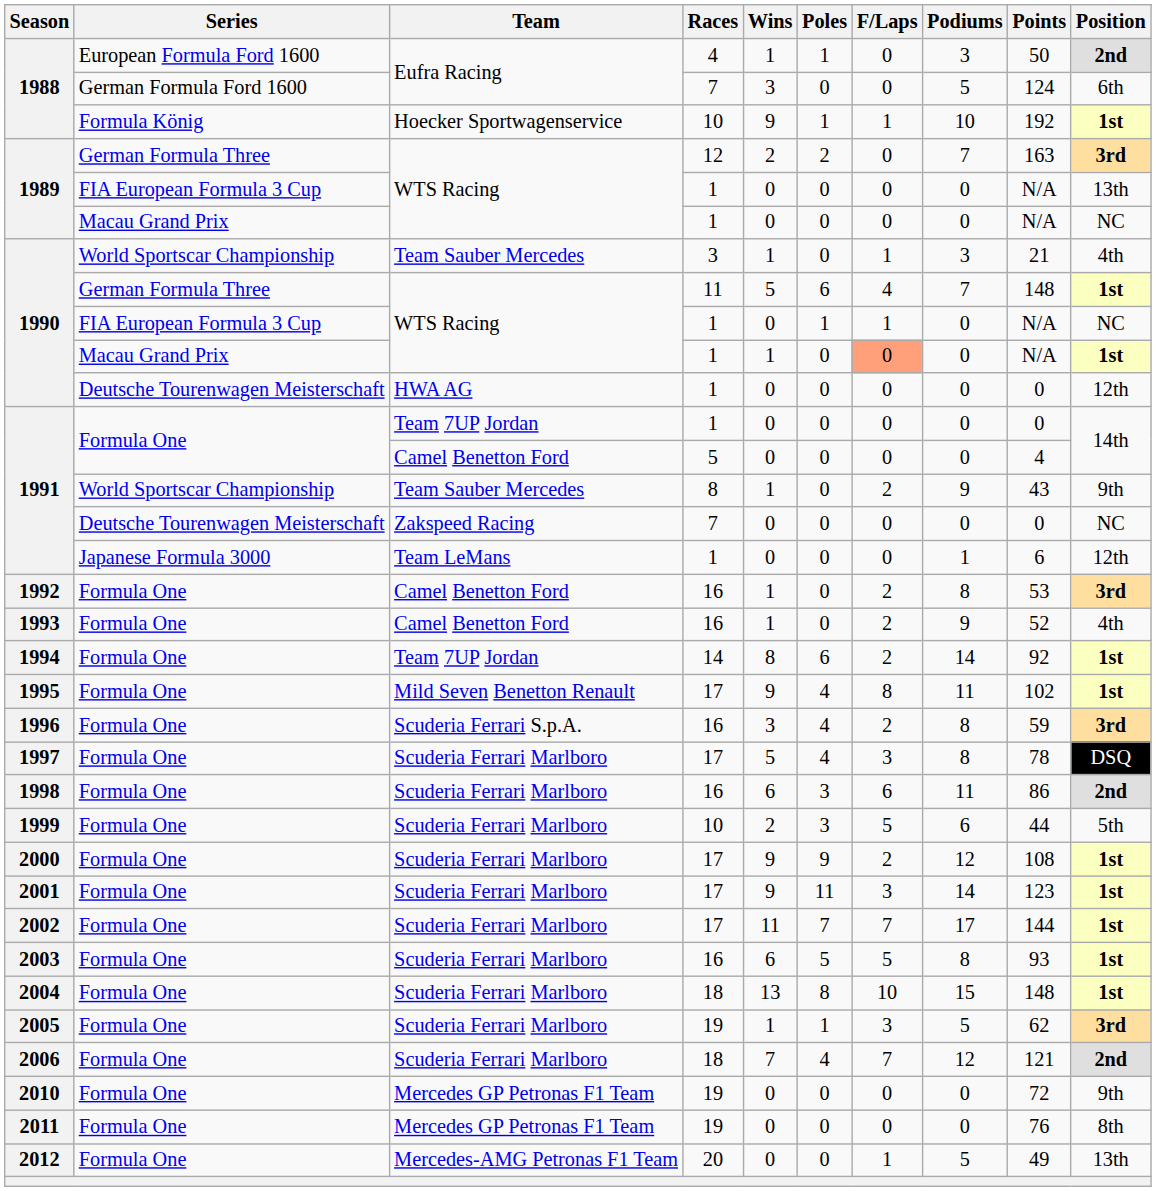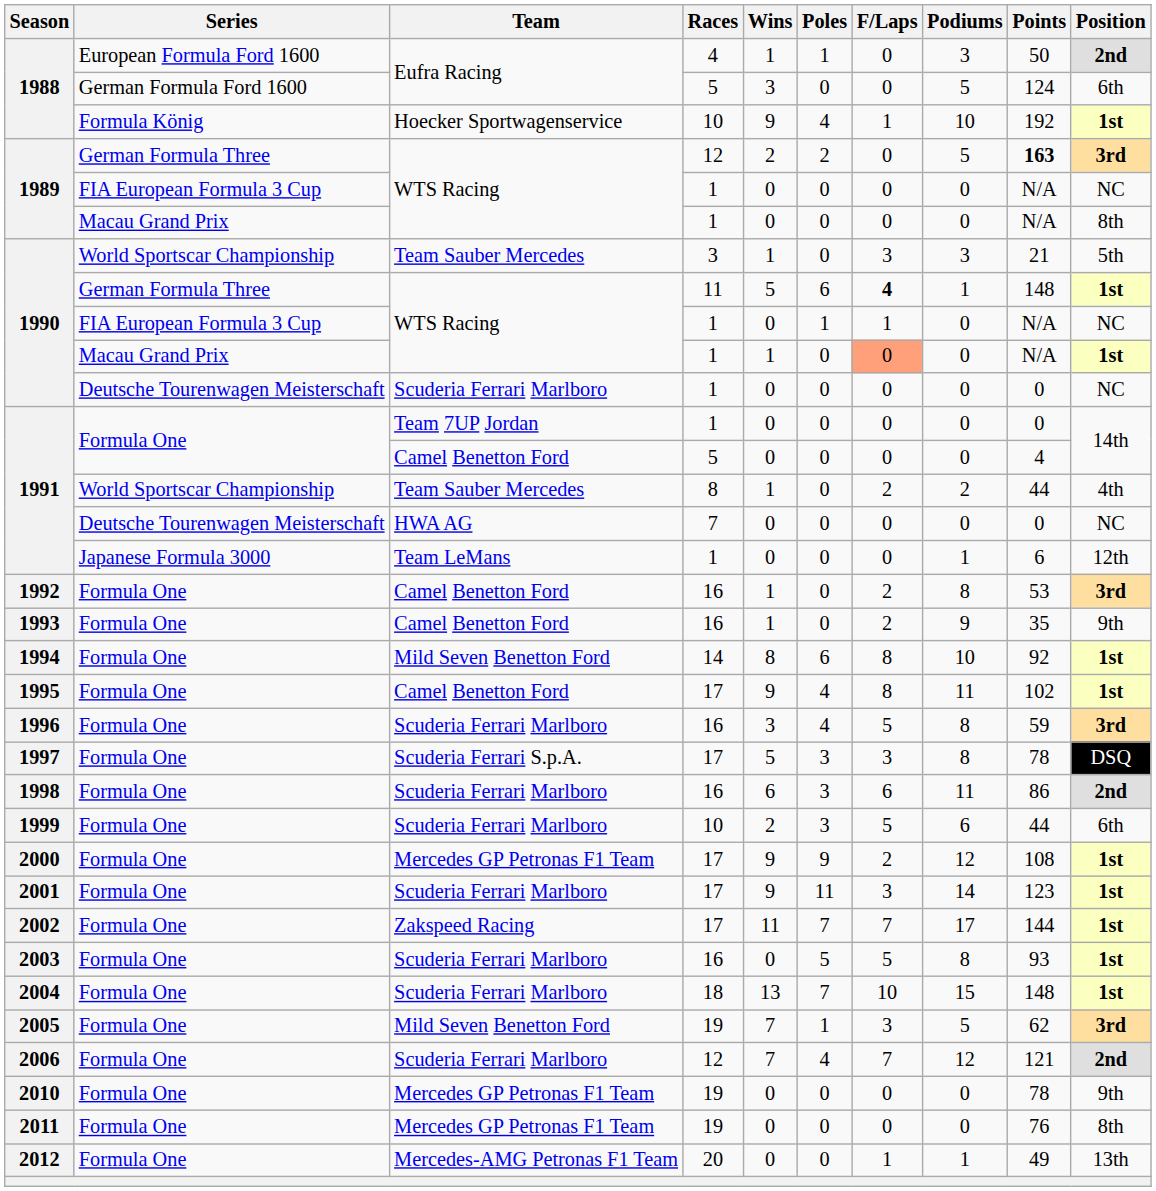1988 / German Formula Ford 1600 | Races: 7 -> 5
1988 / Formula König | Poles: 1 -> 4
1989 / German Formula Three | Podiums: 7 -> 5
1989 / German Formula Three | Points: normal -> bold
1989 / FIA European Formula 3 Cup | Position: 13th -> NC
1989 / Macau Grand Prix | Position: NC -> 8th
1990 / World Sportscar Championship | F/Laps: 1 -> 3
1990 / World Sportscar Championship | Position: 4th -> 5th
1990 / German Formula Three | F/Laps: normal -> bold
1990 / German Formula Three | Podiums: 7 -> 1
1990 / Deutsche Tourenwagen Meisterschaft | Team: HWA AG -> Scuderia Ferrari Marlboro
1990 / Deutsche Tourenwagen Meisterschaft | Position: 12th -> NC
1991 / World Sportscar Championship | Podiums: 9 -> 2
1991 / World Sportscar Championship | Points: 43 -> 44
1991 / World Sportscar Championship | Position: 9th -> 4th
1991 / Deutsche Tourenwagen Meisterschaft | Team: Zakspeed Racing -> HWA AG
1993 | Points: 52 -> 35
1993 | Position: 4th -> 9th
1994 | Team: Team 7UP Jordan -> Mild Seven Benetton Ford
1994 | F/Laps: 2 -> 8
1994 | Podiums: 14 -> 10
1995 | Team: Mild Seven Benetton Renault -> Camel Benetton Ford
1996 | Team: Scuderia Ferrari S.p.A. -> Scuderia Ferrari Marlboro
1996 | F/Laps: 2 -> 5
1997 | Team: Scuderia Ferrari Marlboro -> Scuderia Ferrari S.p.A.
1997 | Poles: 4 -> 3
1999 | Position: 5th -> 6th
2000 | Team: Scuderia Ferrari Marlboro -> Mercedes GP Petronas F1 Team
2002 | Team: Scuderia Ferrari Marlboro -> Zakspeed Racing
2003 | Wins: 6 -> 0
2004 | Poles: 8 -> 7
2005 | Team: Scuderia Ferrari Marlboro -> Mild Seven Benetton Ford
2005 | Wins: 1 -> 7
2006 | Races: 18 -> 12
2010 | Points: 72 -> 78
2012 | Podiums: 5 -> 1
